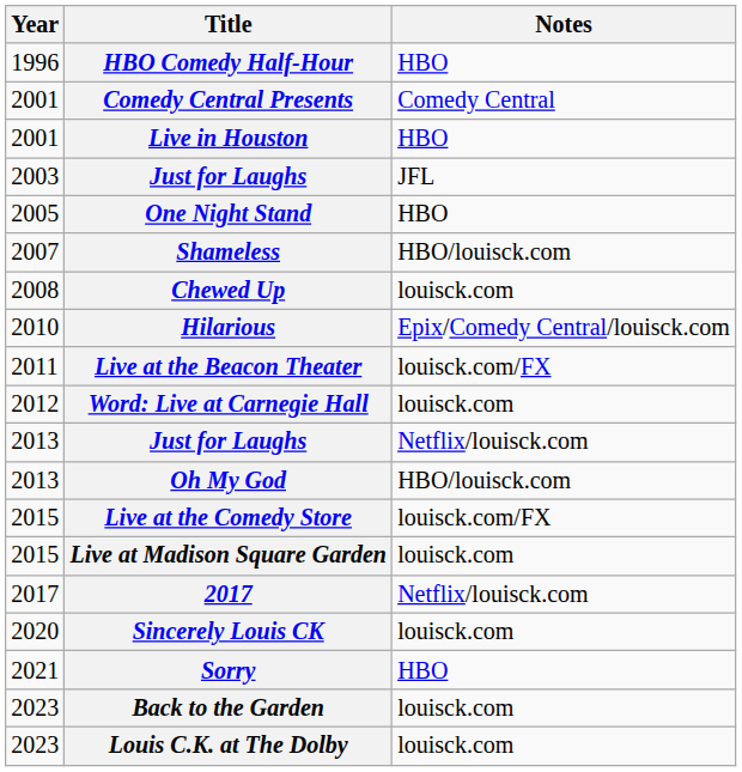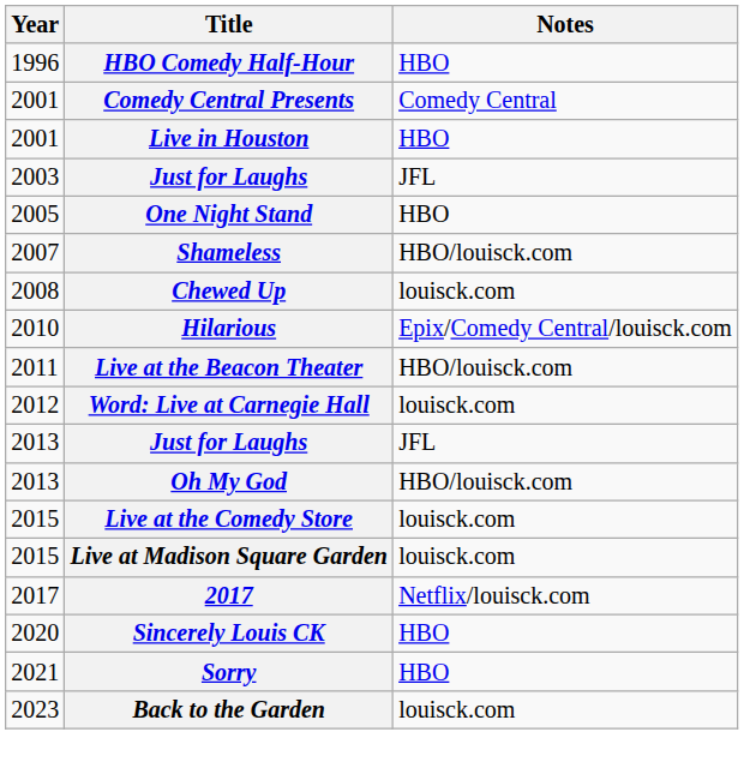Live at the Beacon Theater | Notes: louisck.com/FX -> HBO/louisck.com
2013 / Just for Laughs | Notes: Netflix/louisck.com -> JFL
Live at the Comedy Store | Notes: louisck.com/FX -> louisck.com
Sincerely Louis CK | Notes: louisck.com -> HBO
- row: 2023 | Louis C.K. at The Dolby | louisck.com
